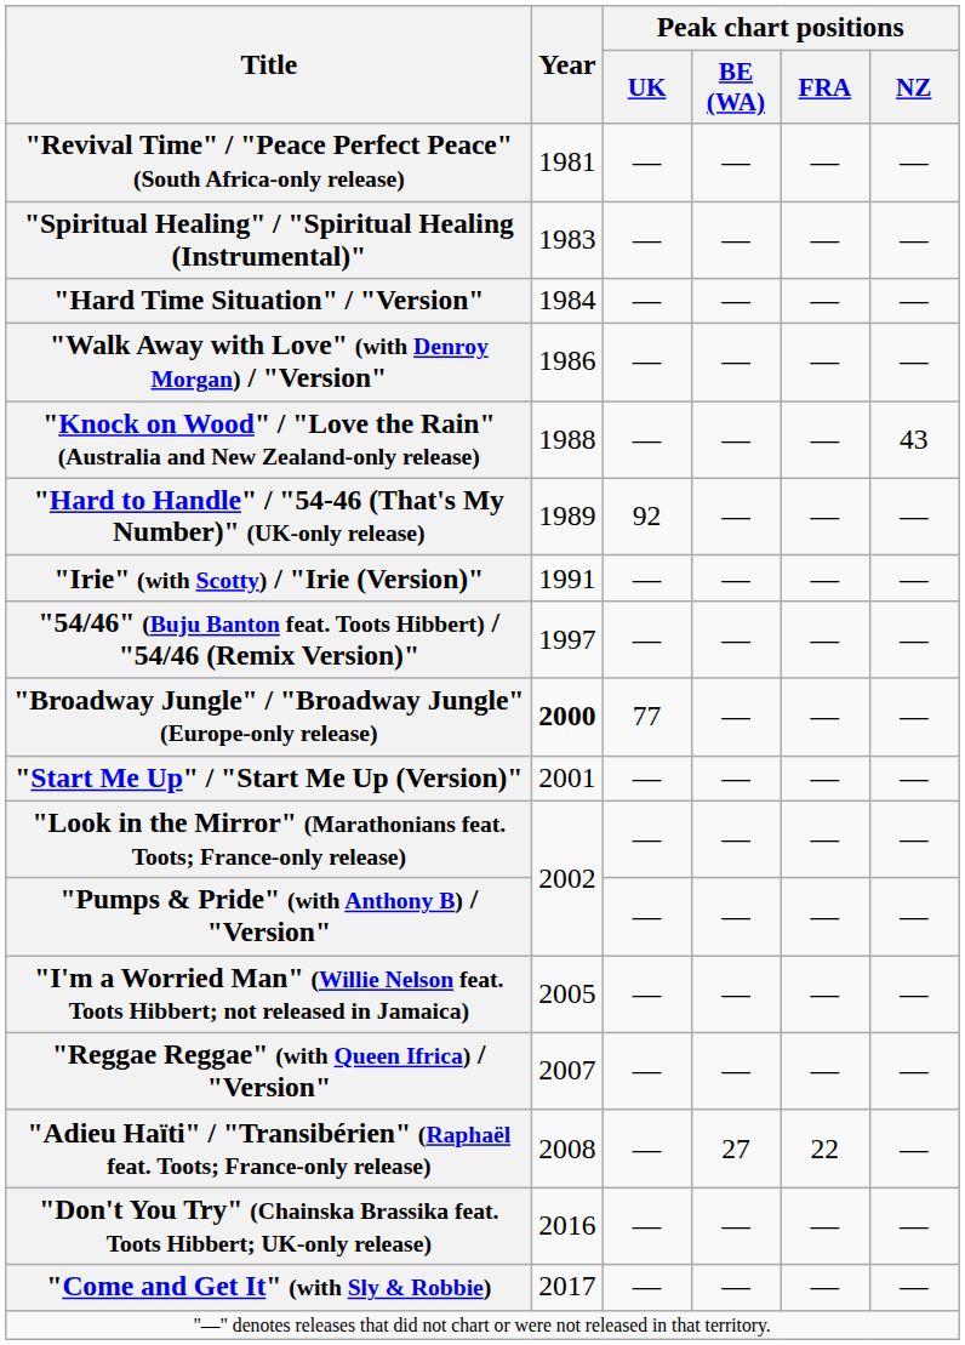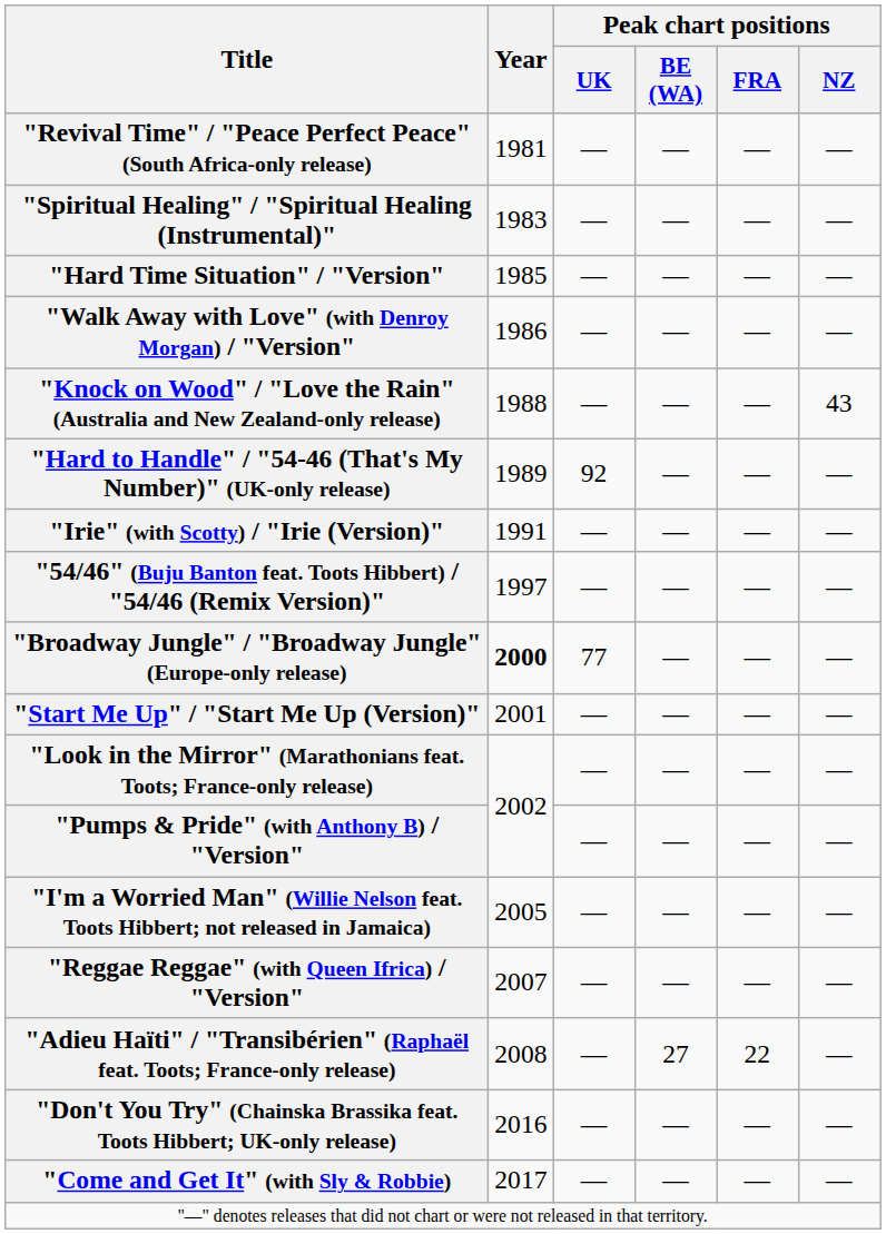"Hard Time Situation" / "Version" | Year: 1984 -> 1985
